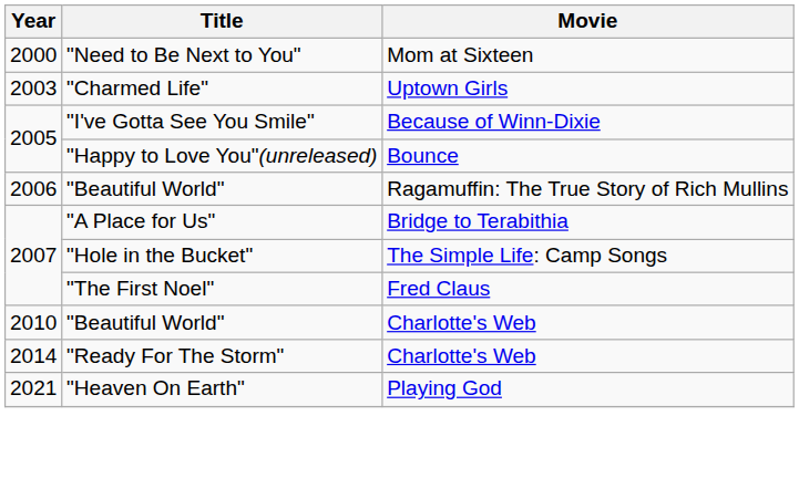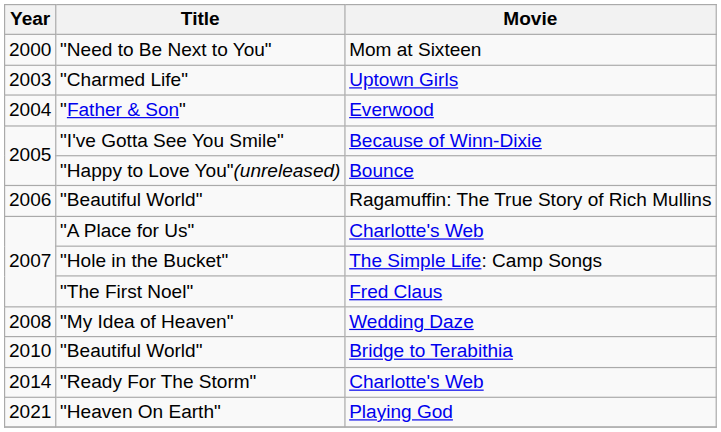+ row: 2004 | "Father & Son" | Everwood
"A Place for Us" | Movie: Bridge to Terabithia -> Charlotte's Web
+ row: 2008 | "My Idea of Heaven" | Wedding Daze
2010 / "Beautiful World" | Movie: Charlotte's Web -> Bridge to Terabithia
